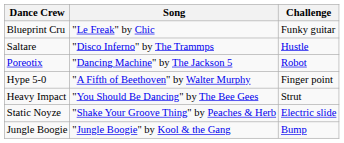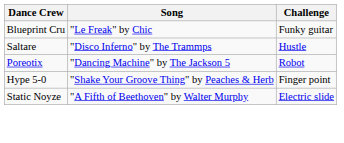Hype 5-0 | Song: "A Fifth of Beethoven" by Walter Murphy -> "Shake Your Groove Thing" by Peaches & Herb
- row: Heavy Impact | "You Should Be Dancing" by The Bee Gees | Strut
Static Noyze | Song: "Shake Your Groove Thing" by Peaches & Herb -> "A Fifth of Beethoven" by Walter Murphy
- row: Jungle Boogie | "Jungle Boogie" by Kool & the Gang | Bump
